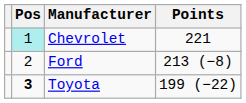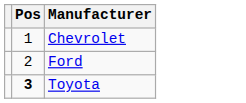- column: Points | 221 | 213 (−8) | 199 (−22)
Chevrolet | Pos: paleturquoise background -> no background
